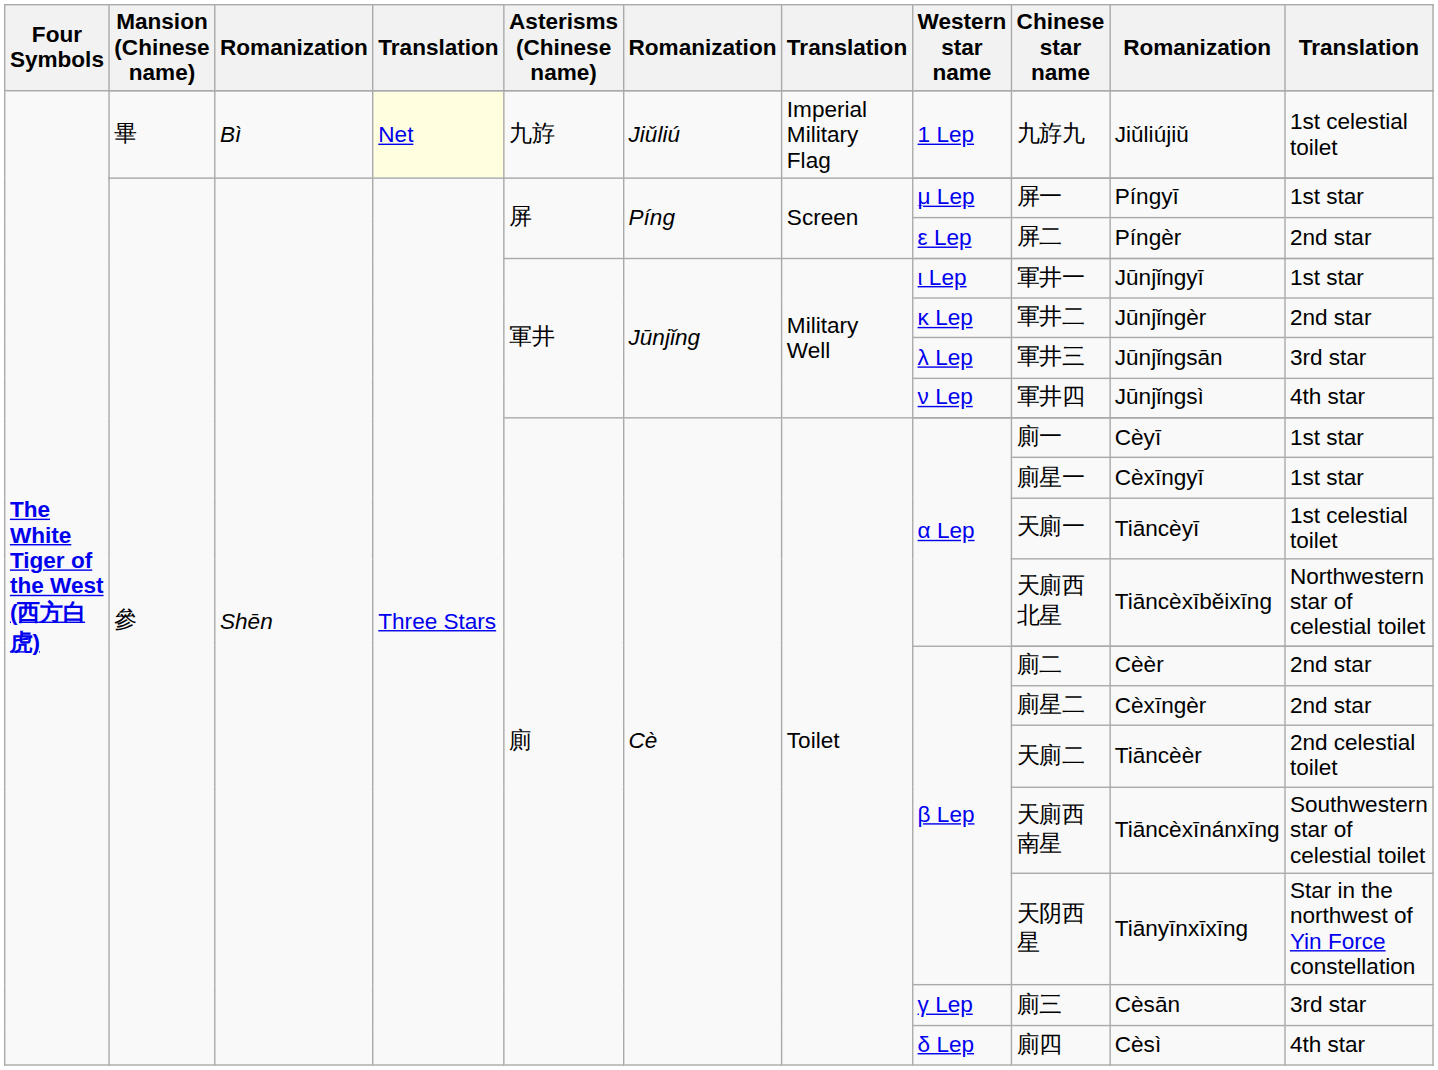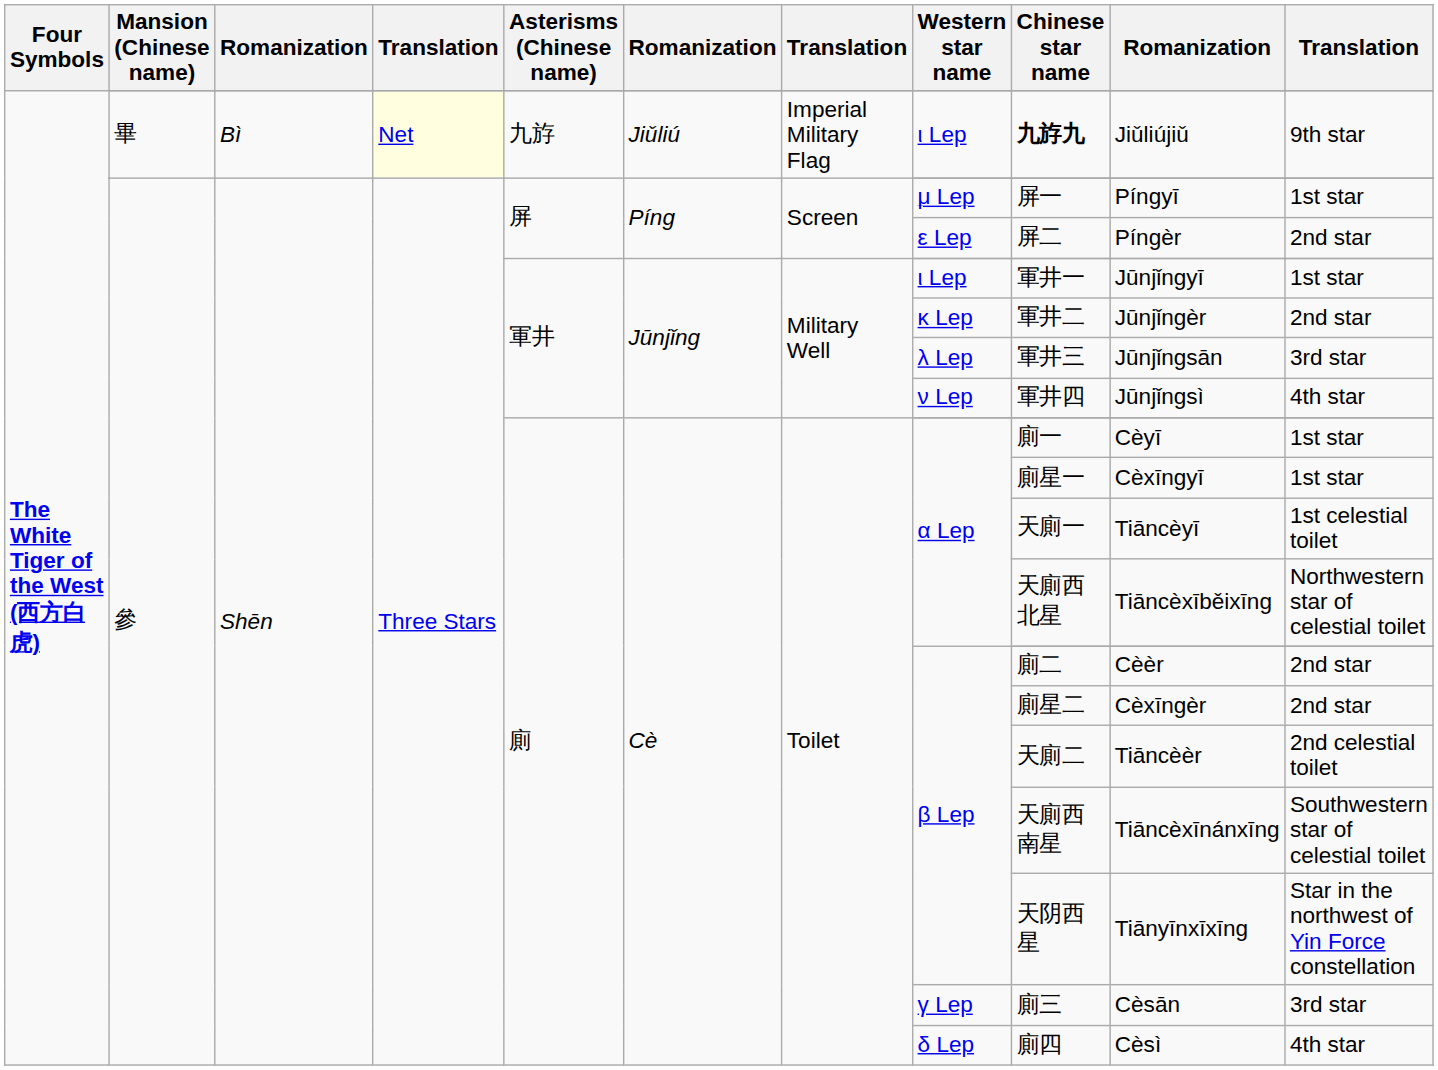畢 | Western star name: 1 Lep -> ι Lep
畢 | Chinese star name: normal -> bold
畢 | column 11: 1st celestial toilet -> 9th star
